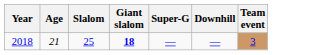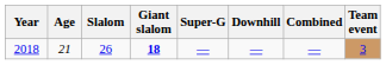+ column: Combined | —
2018 | Slalom: 25 -> 26
